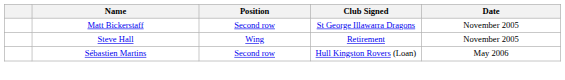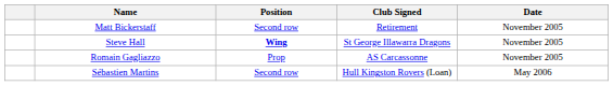Matt Bickerstaff | Club Signed: St George Illawarra Dragons -> Retirement
Steve Hall | Position: normal -> bold
Steve Hall | Club Signed: Retirement -> St George Illawarra Dragons
+ row: Romain Gagliazzo | Prop | AS Carcassonne | November 2005
